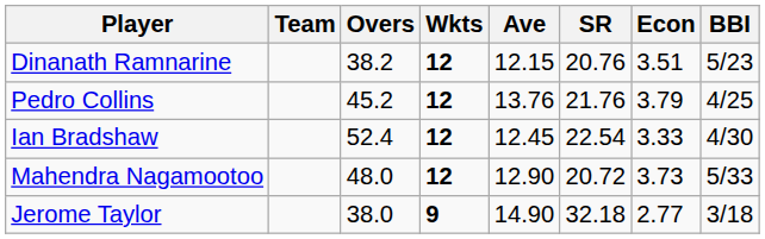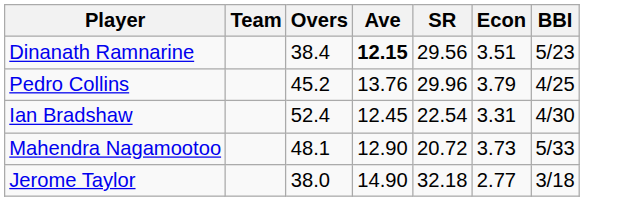- column: Wkts | 12 | 12 | 12 | 12 | 9
Dinanath Ramnarine | Overs: 38.2 -> 38.4
Dinanath Ramnarine | Ave: normal -> bold
Dinanath Ramnarine | SR: 20.76 -> 29.56
Pedro Collins | SR: 21.76 -> 29.96
Ian Bradshaw | Econ: 3.33 -> 3.31
Mahendra Nagamootoo | Overs: 48.0 -> 48.1
